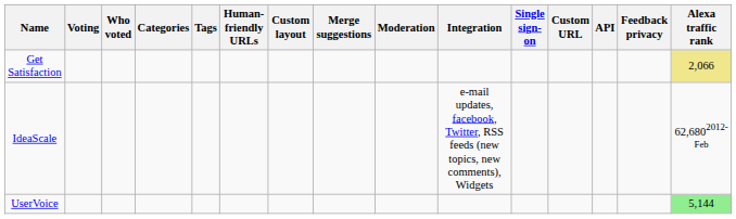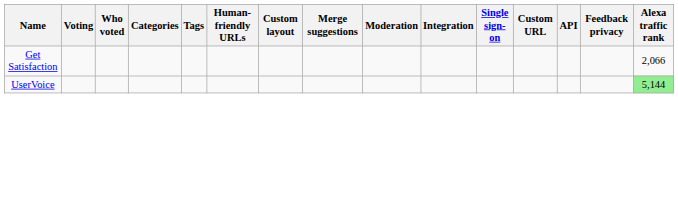Get Satisfaction | Alexa traffic rank: khaki background -> no background
- row: IdeaScale | e-mail updates, facebook, Twitter, RSS feeds (new topics, new comments), Widgets | 62,6802012-Feb
